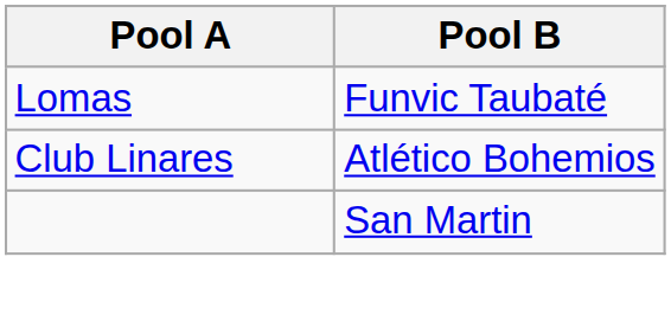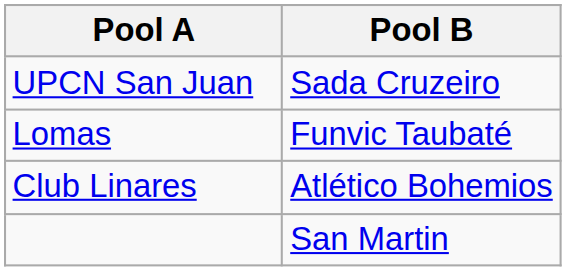+ row: UPCN San Juan | Sada Cruzeiro
